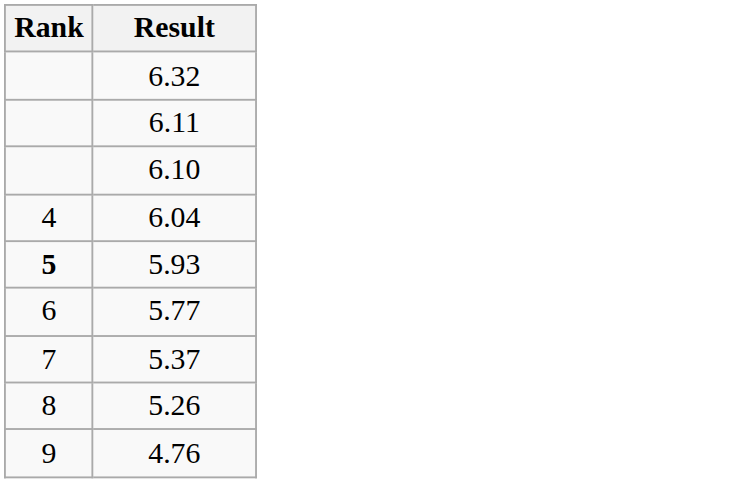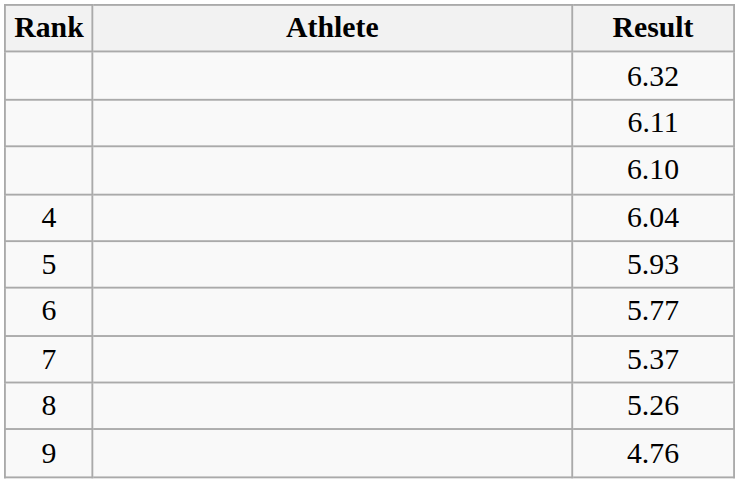+ column: Athlete
5.93 | Rank: bold -> normal
